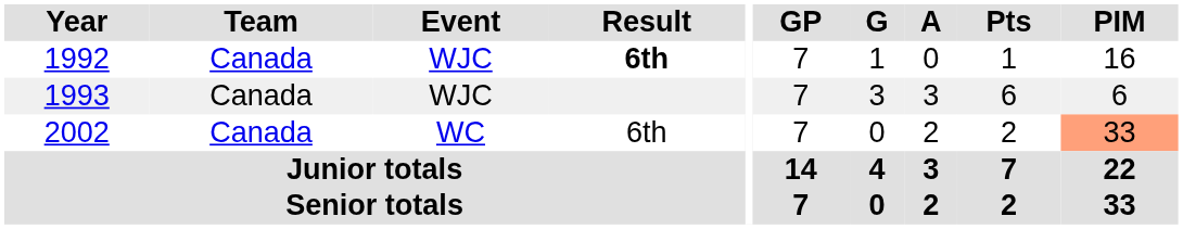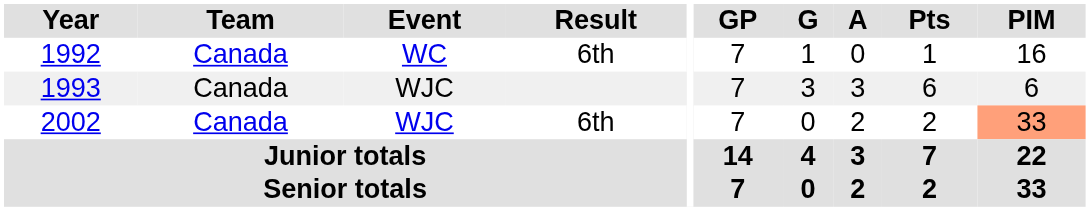1992 | Event: WJC -> WC
1992 | Result: bold -> normal
2002 | Event: WC -> WJC
